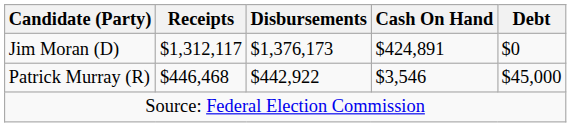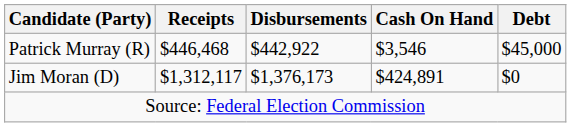rows swapped: Jim Moran (D) <-> Patrick Murray (R)
